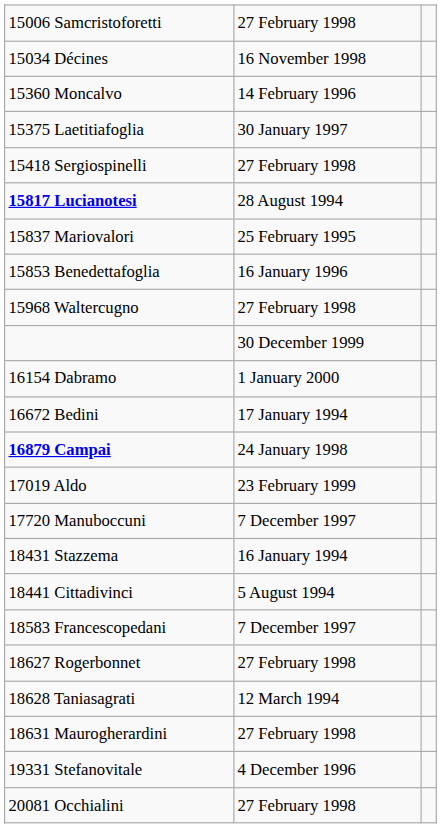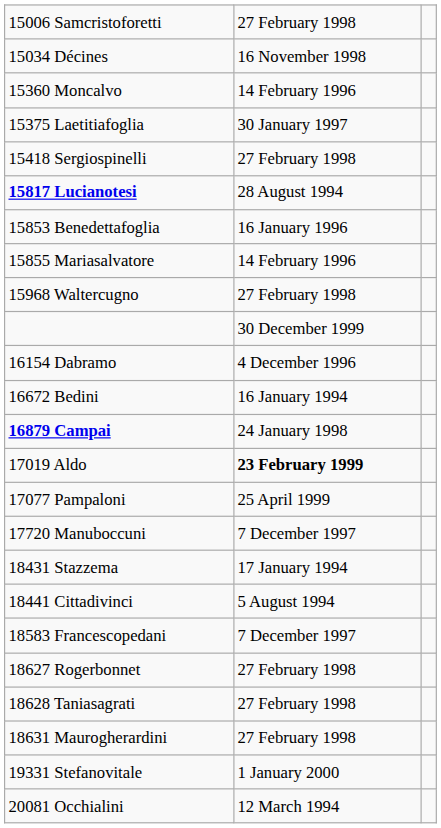- row: 15837 Mariovalori | 25 February 1995
+ row: 15855 Mariasalvatore | 14 February 1996
16154 Dabramo | column 2: 1 January 2000 -> 4 December 1996
16672 Bedini | column 2: 17 January 1994 -> 16 January 1994
17019 Aldo | column 2: normal -> bold
+ row: 17077 Pampaloni | 25 April 1999
18431 Stazzema | column 2: 16 January 1994 -> 17 January 1994
18628 Taniasagrati | column 2: 12 March 1994 -> 27 February 1998
19331 Stefanovitale | column 2: 4 December 1996 -> 1 January 2000
20081 Occhialini | column 2: 27 February 1998 -> 12 March 1994
